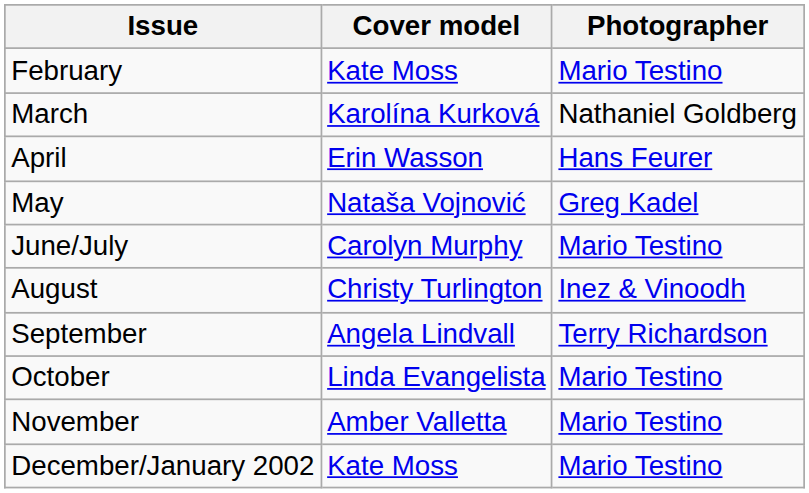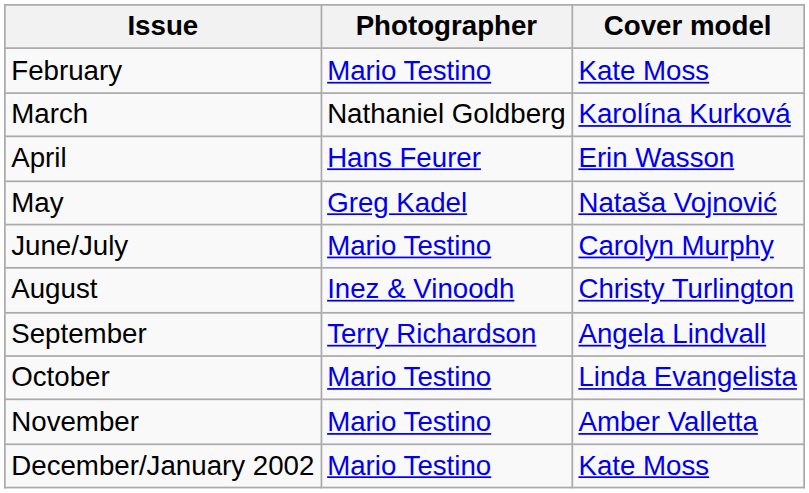columns swapped: Cover model <-> Photographer
